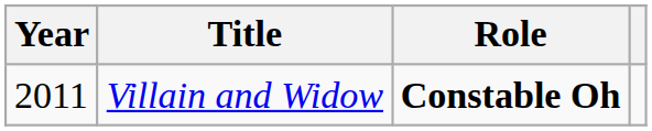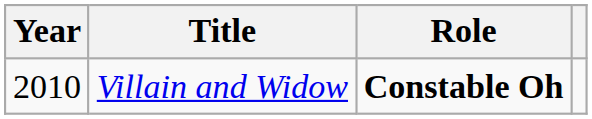Villain and Widow | Year: 2011 -> 2010
